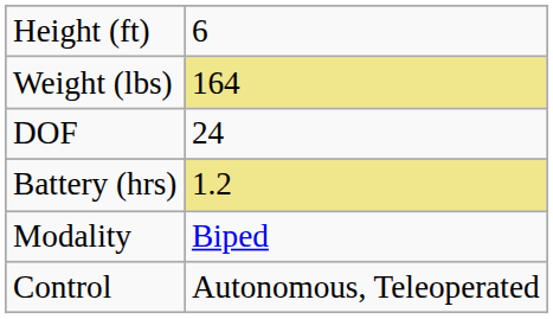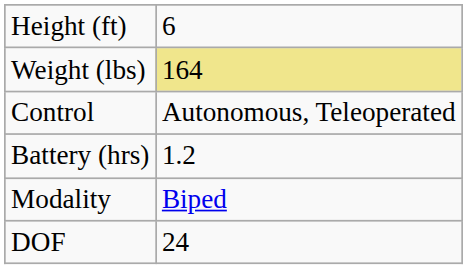rows swapped: DOF <-> Control
Battery (hrs) | column 2: khaki background -> no background
